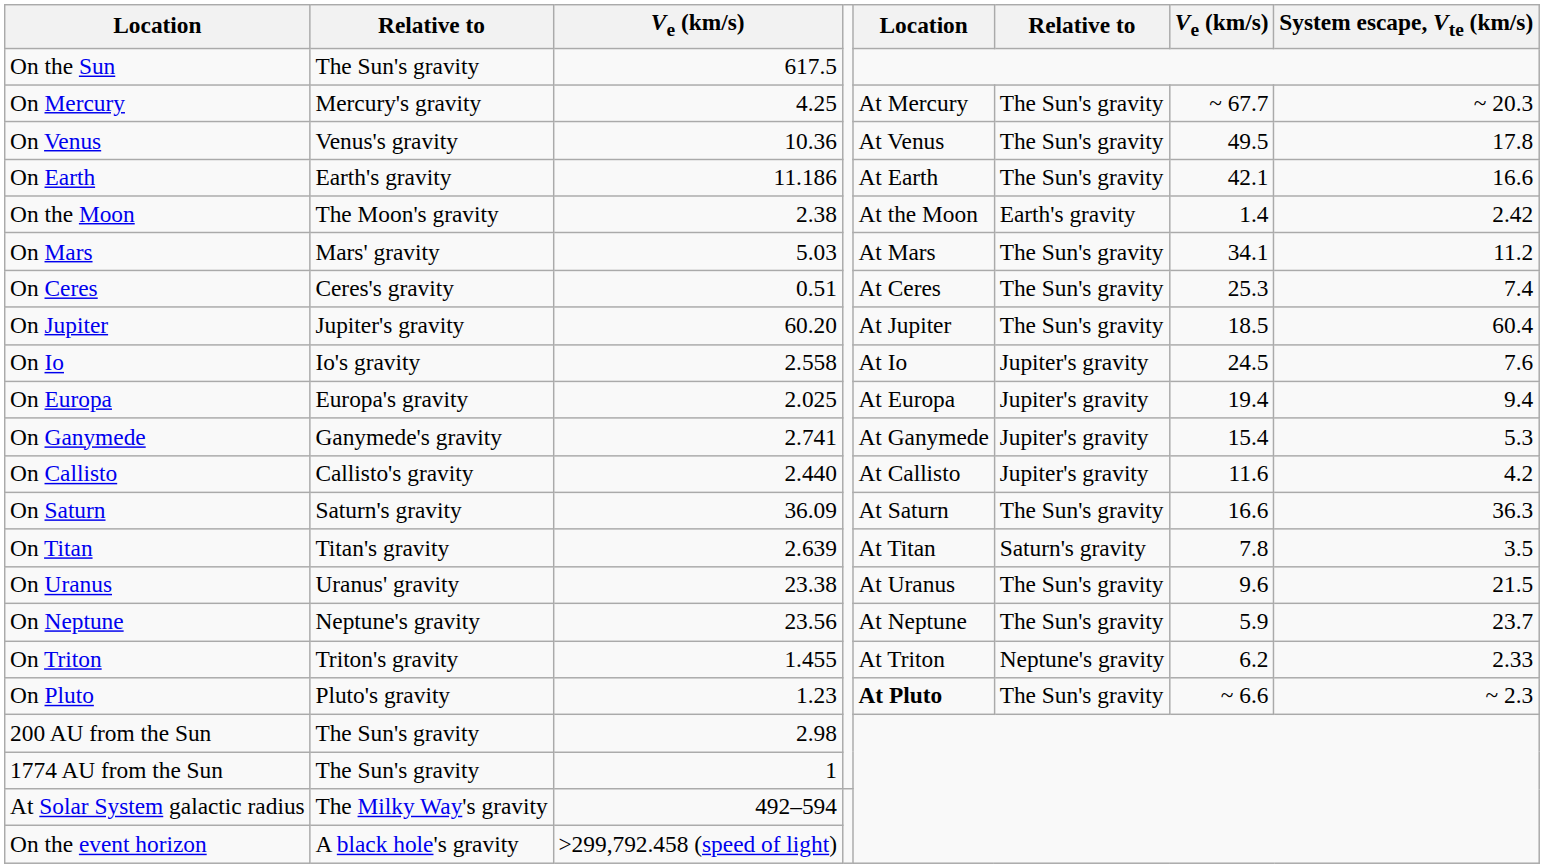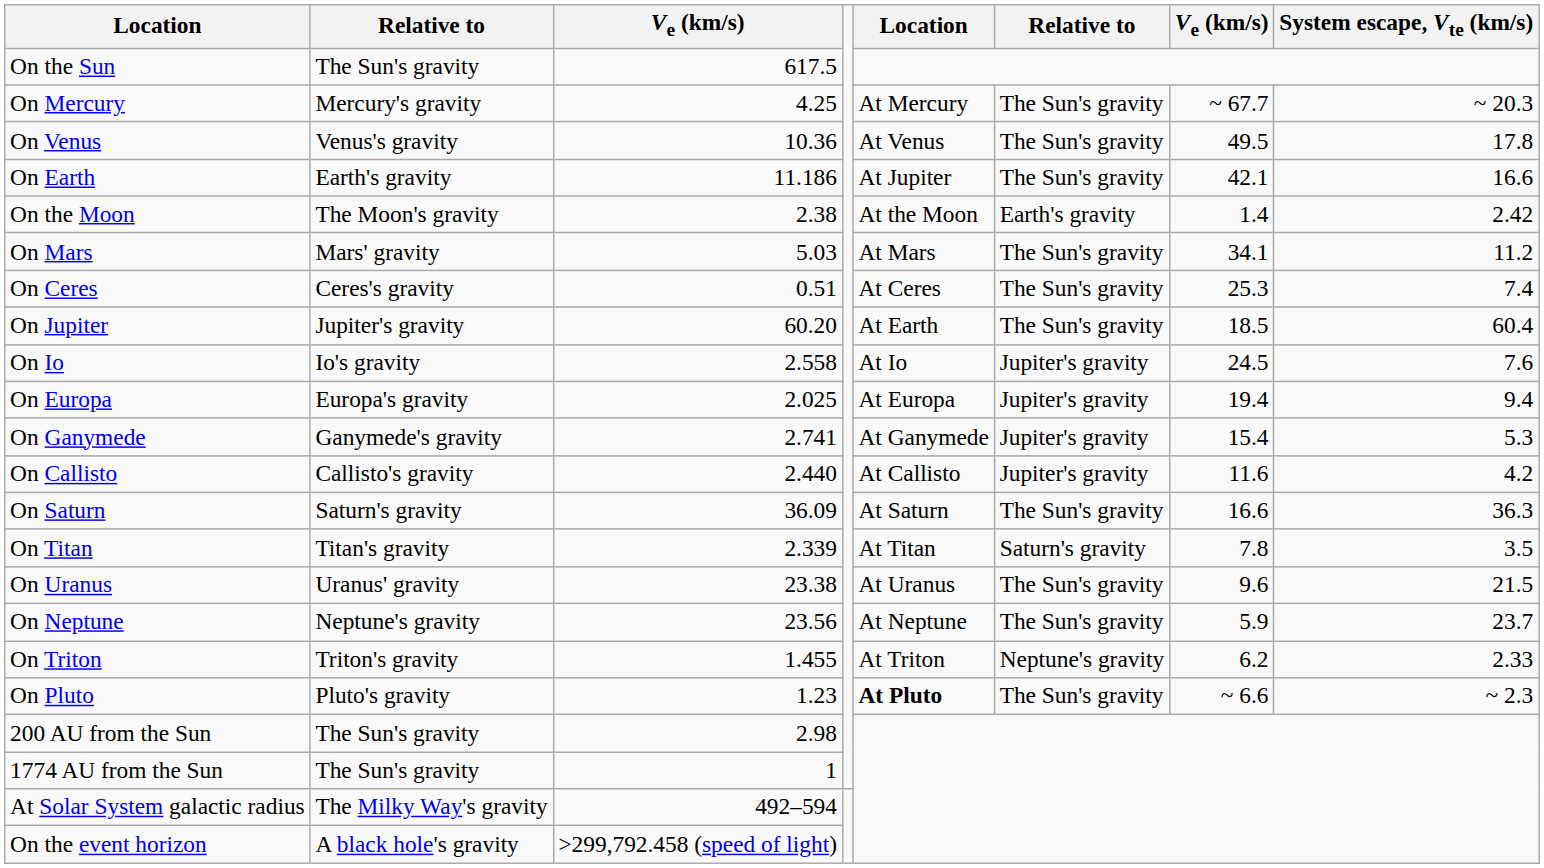On Earth | column 5: At Earth -> At Jupiter
On Jupiter | column 5: At Jupiter -> At Earth
On Titan | column 3: 2.639 -> 2.339
